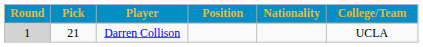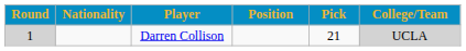columns swapped: Pick <-> Nationality
Darren Collison | College/Team: no background -> lightgrey background
